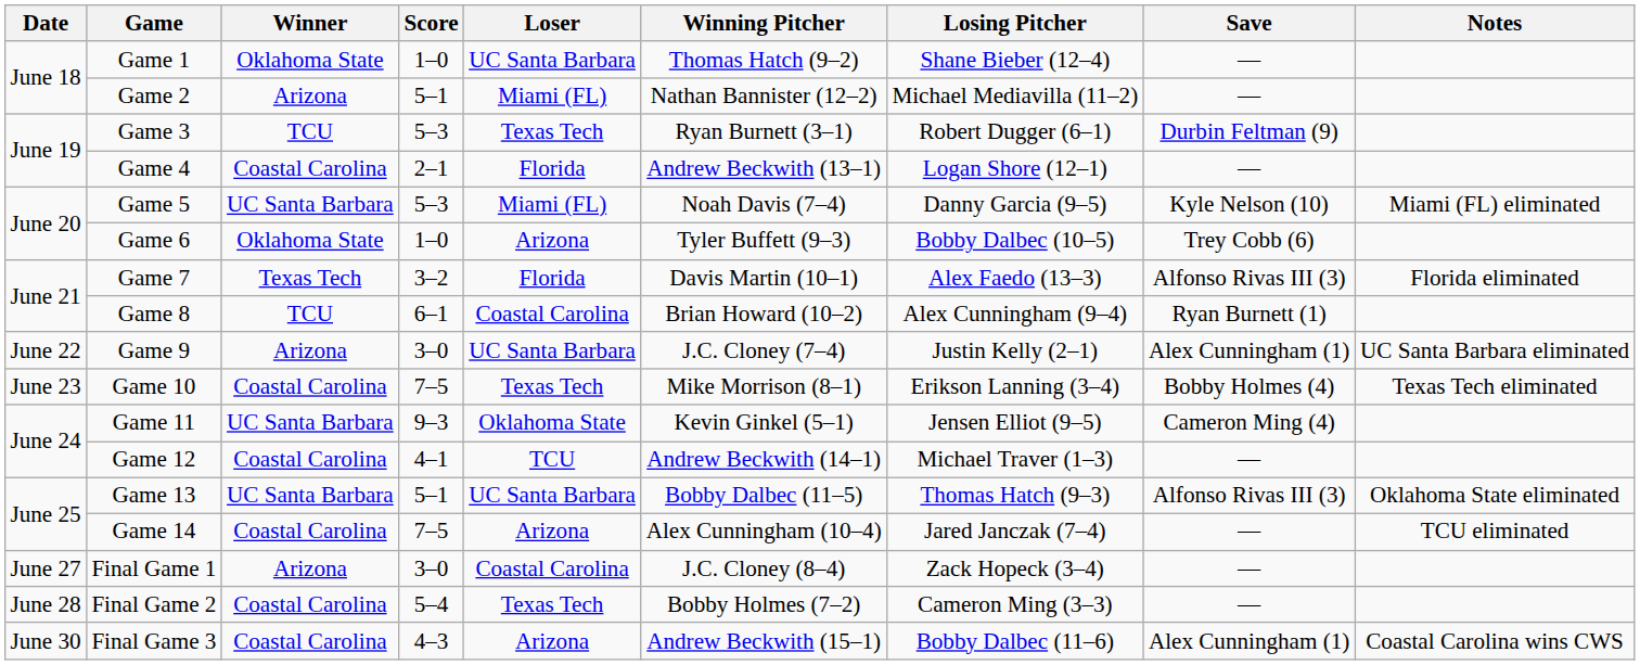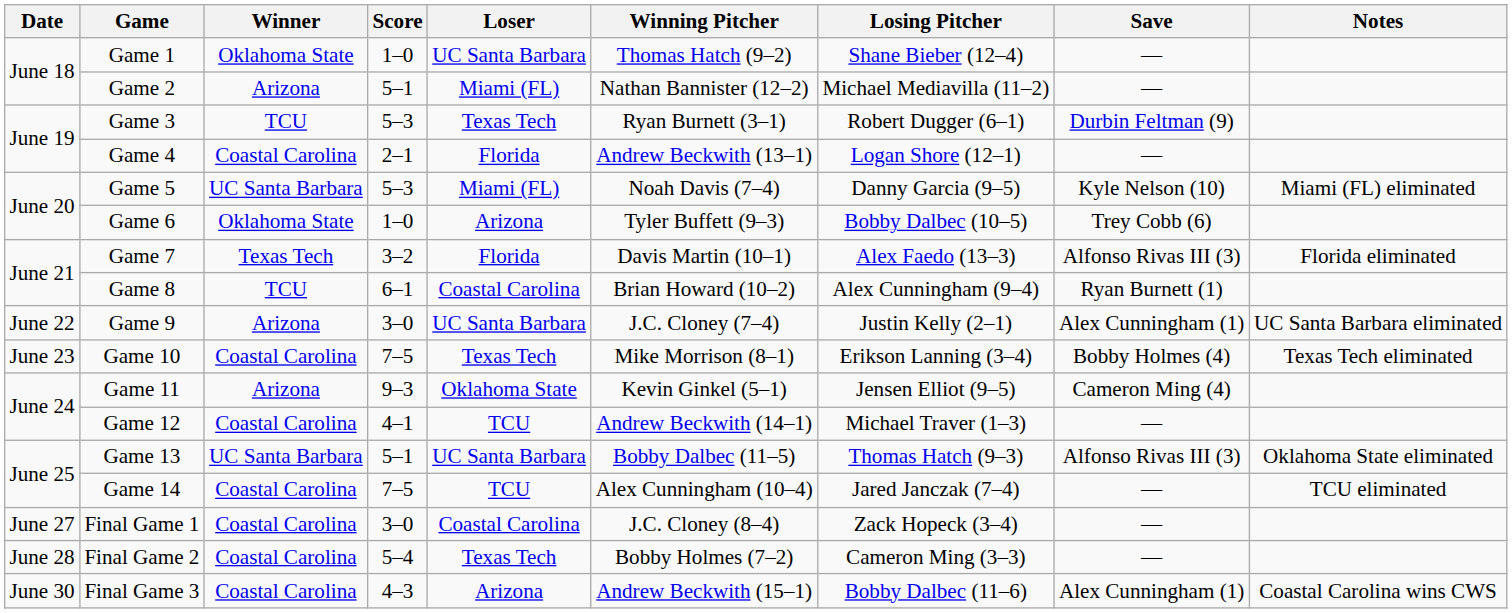Game 11 | Winner: UC Santa Barbara -> Arizona
Game 14 | Loser: Arizona -> TCU
Final Game 1 | Winner: Arizona -> Coastal Carolina
